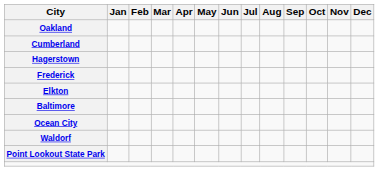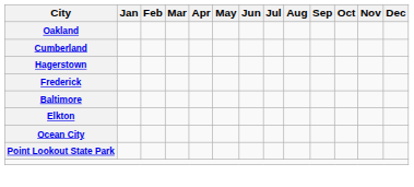rows swapped: Baltimore <-> Elkton
- row: Waldorf
